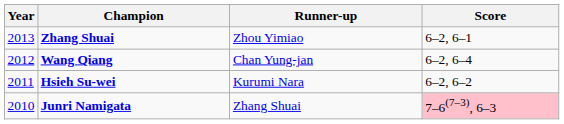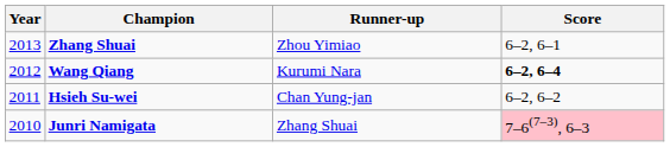Wang Qiang | Runner-up: Chan Yung-jan -> Kurumi Nara
Wang Qiang | Score: normal -> bold
Hsieh Su-wei | Runner-up: Kurumi Nara -> Chan Yung-jan
